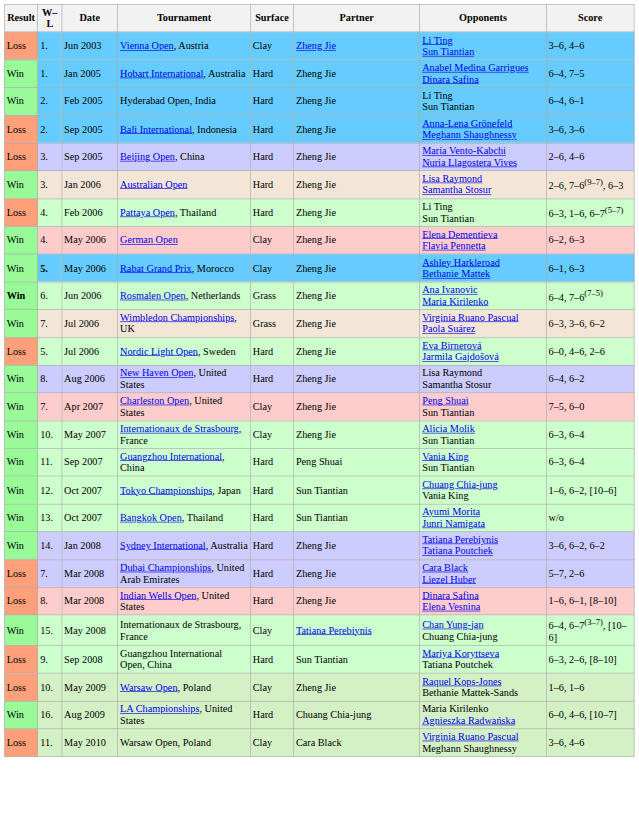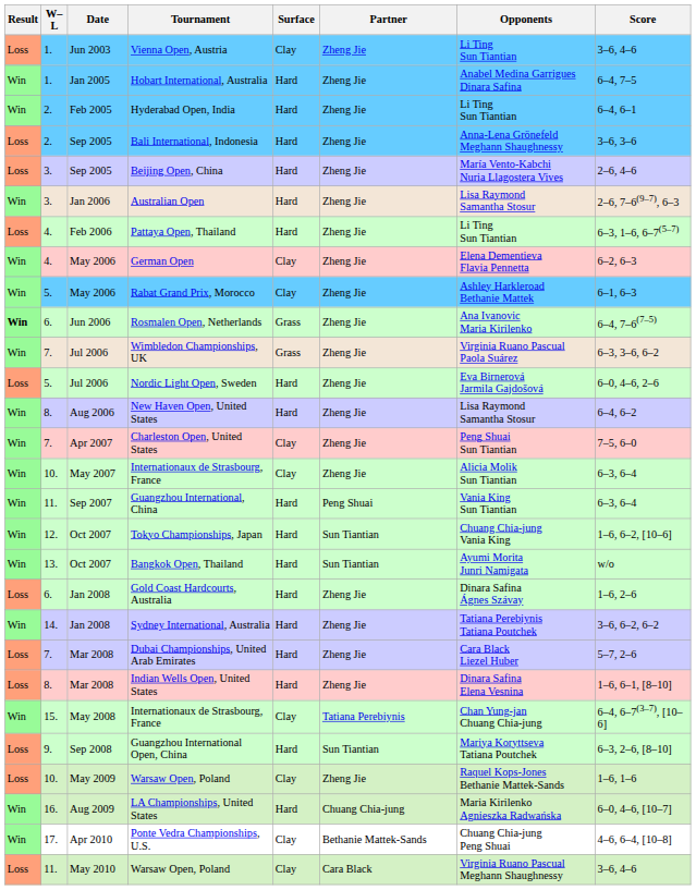Rabat Grand Prix, Morocco | W–L: bold -> normal
+ row: Loss | 6. | Jan 2008 | Gold Coast Hardcourts, Australia | Hard | Zheng Jie | Dinara Safina Ágnes Szávay | 1–6, 2–6
+ row: Win | 17. | Apr 2010 | Ponte Vedra Championships, U.S. | Clay | Bethanie Mattek-Sands | Chuang Chia-jung Peng Shuai | 4–6, 6–4, [10–8]
